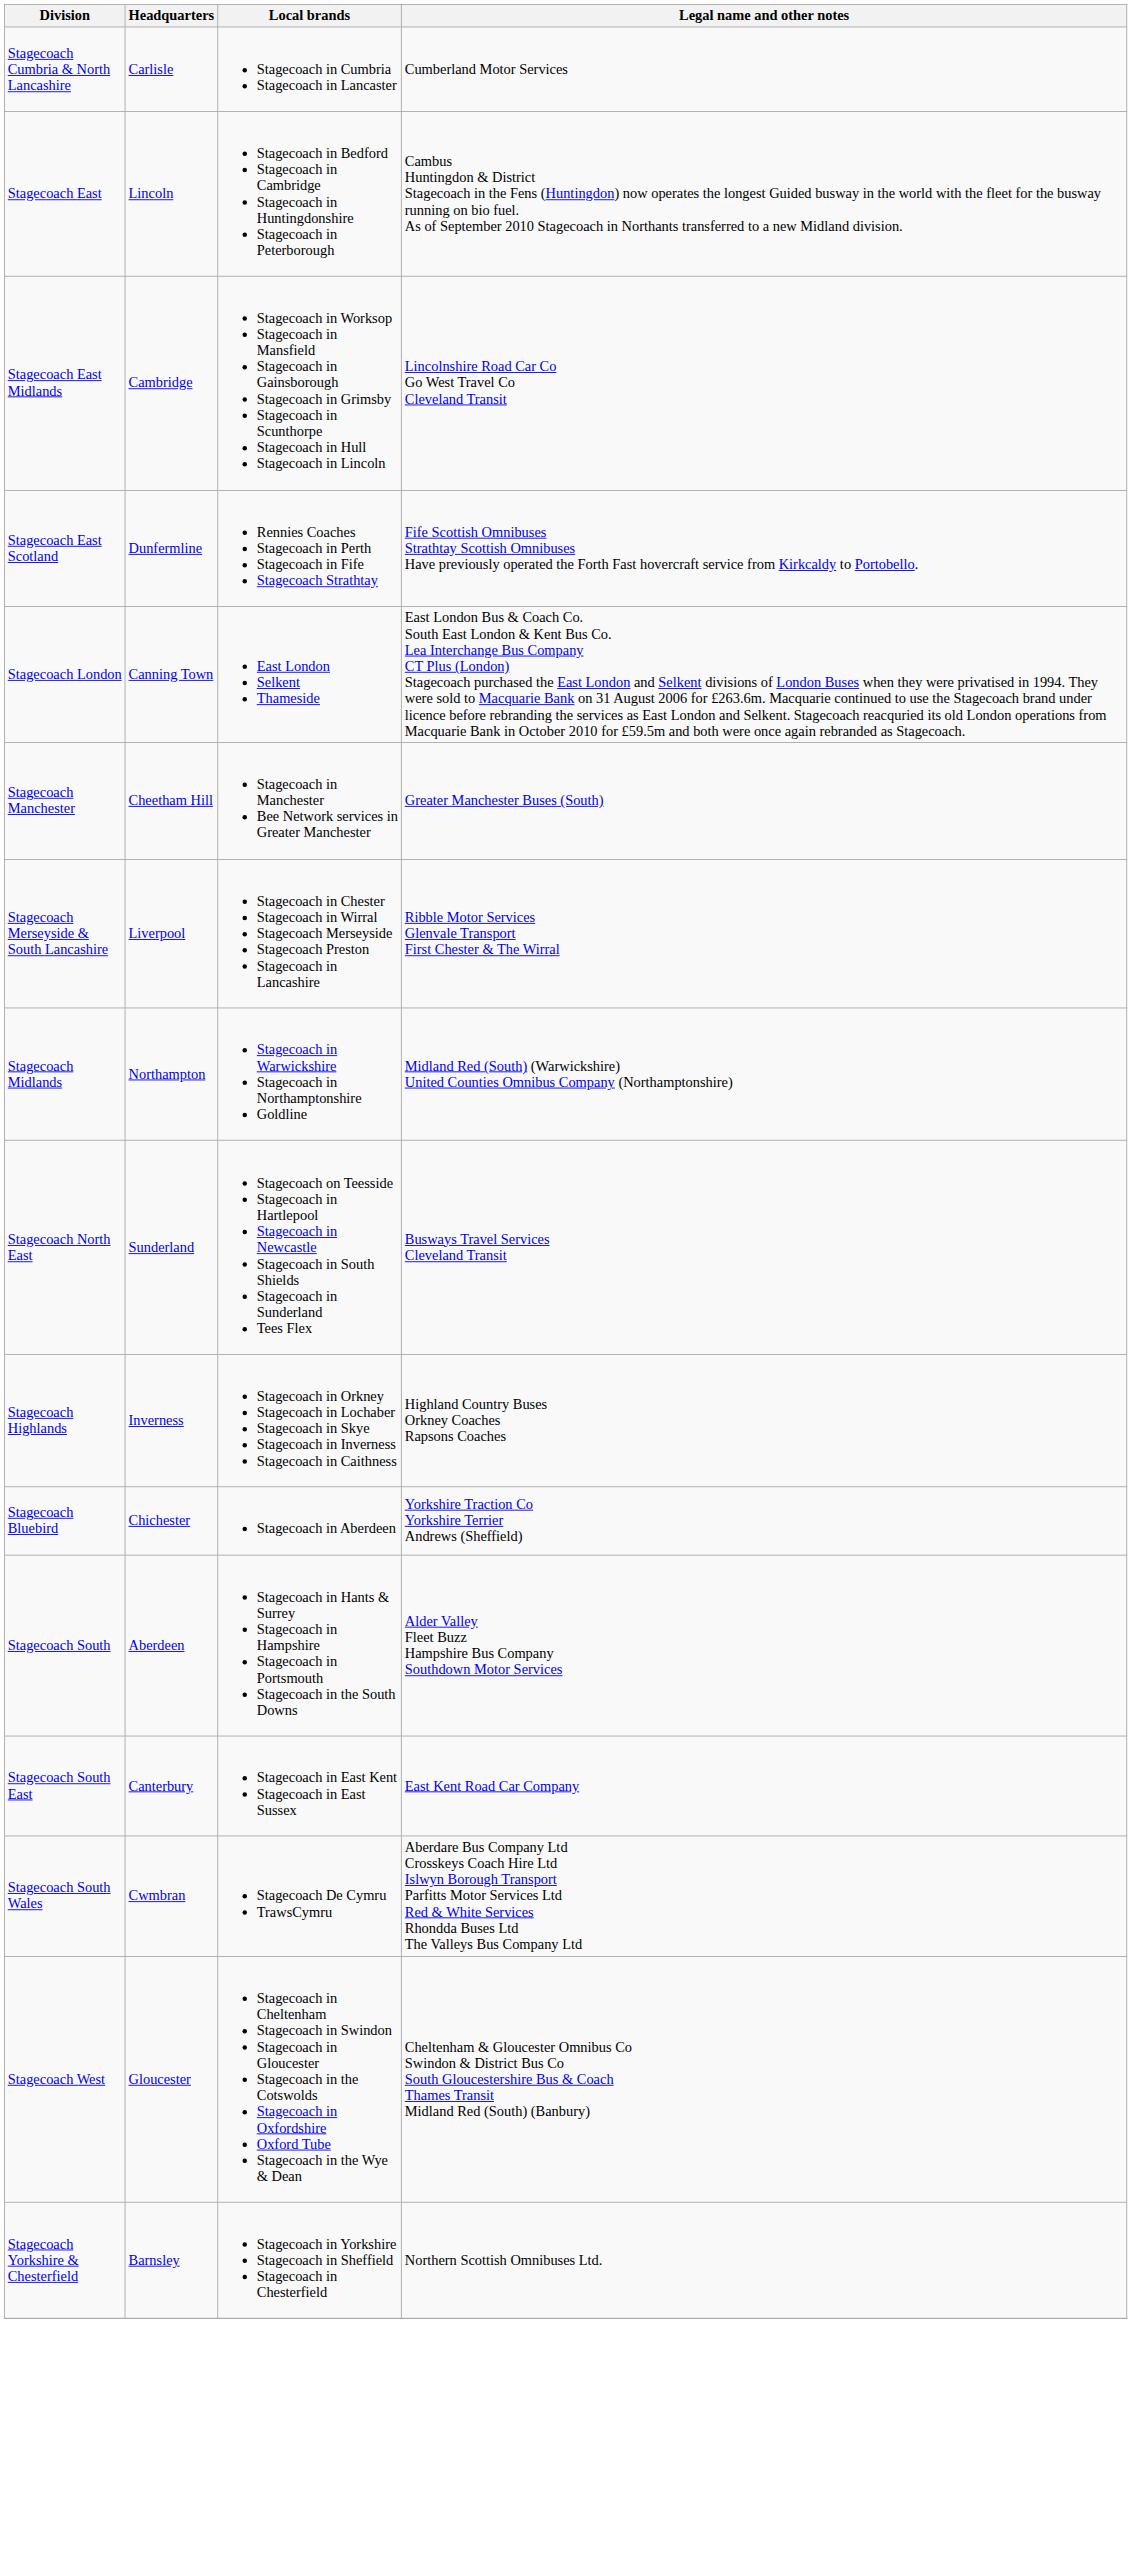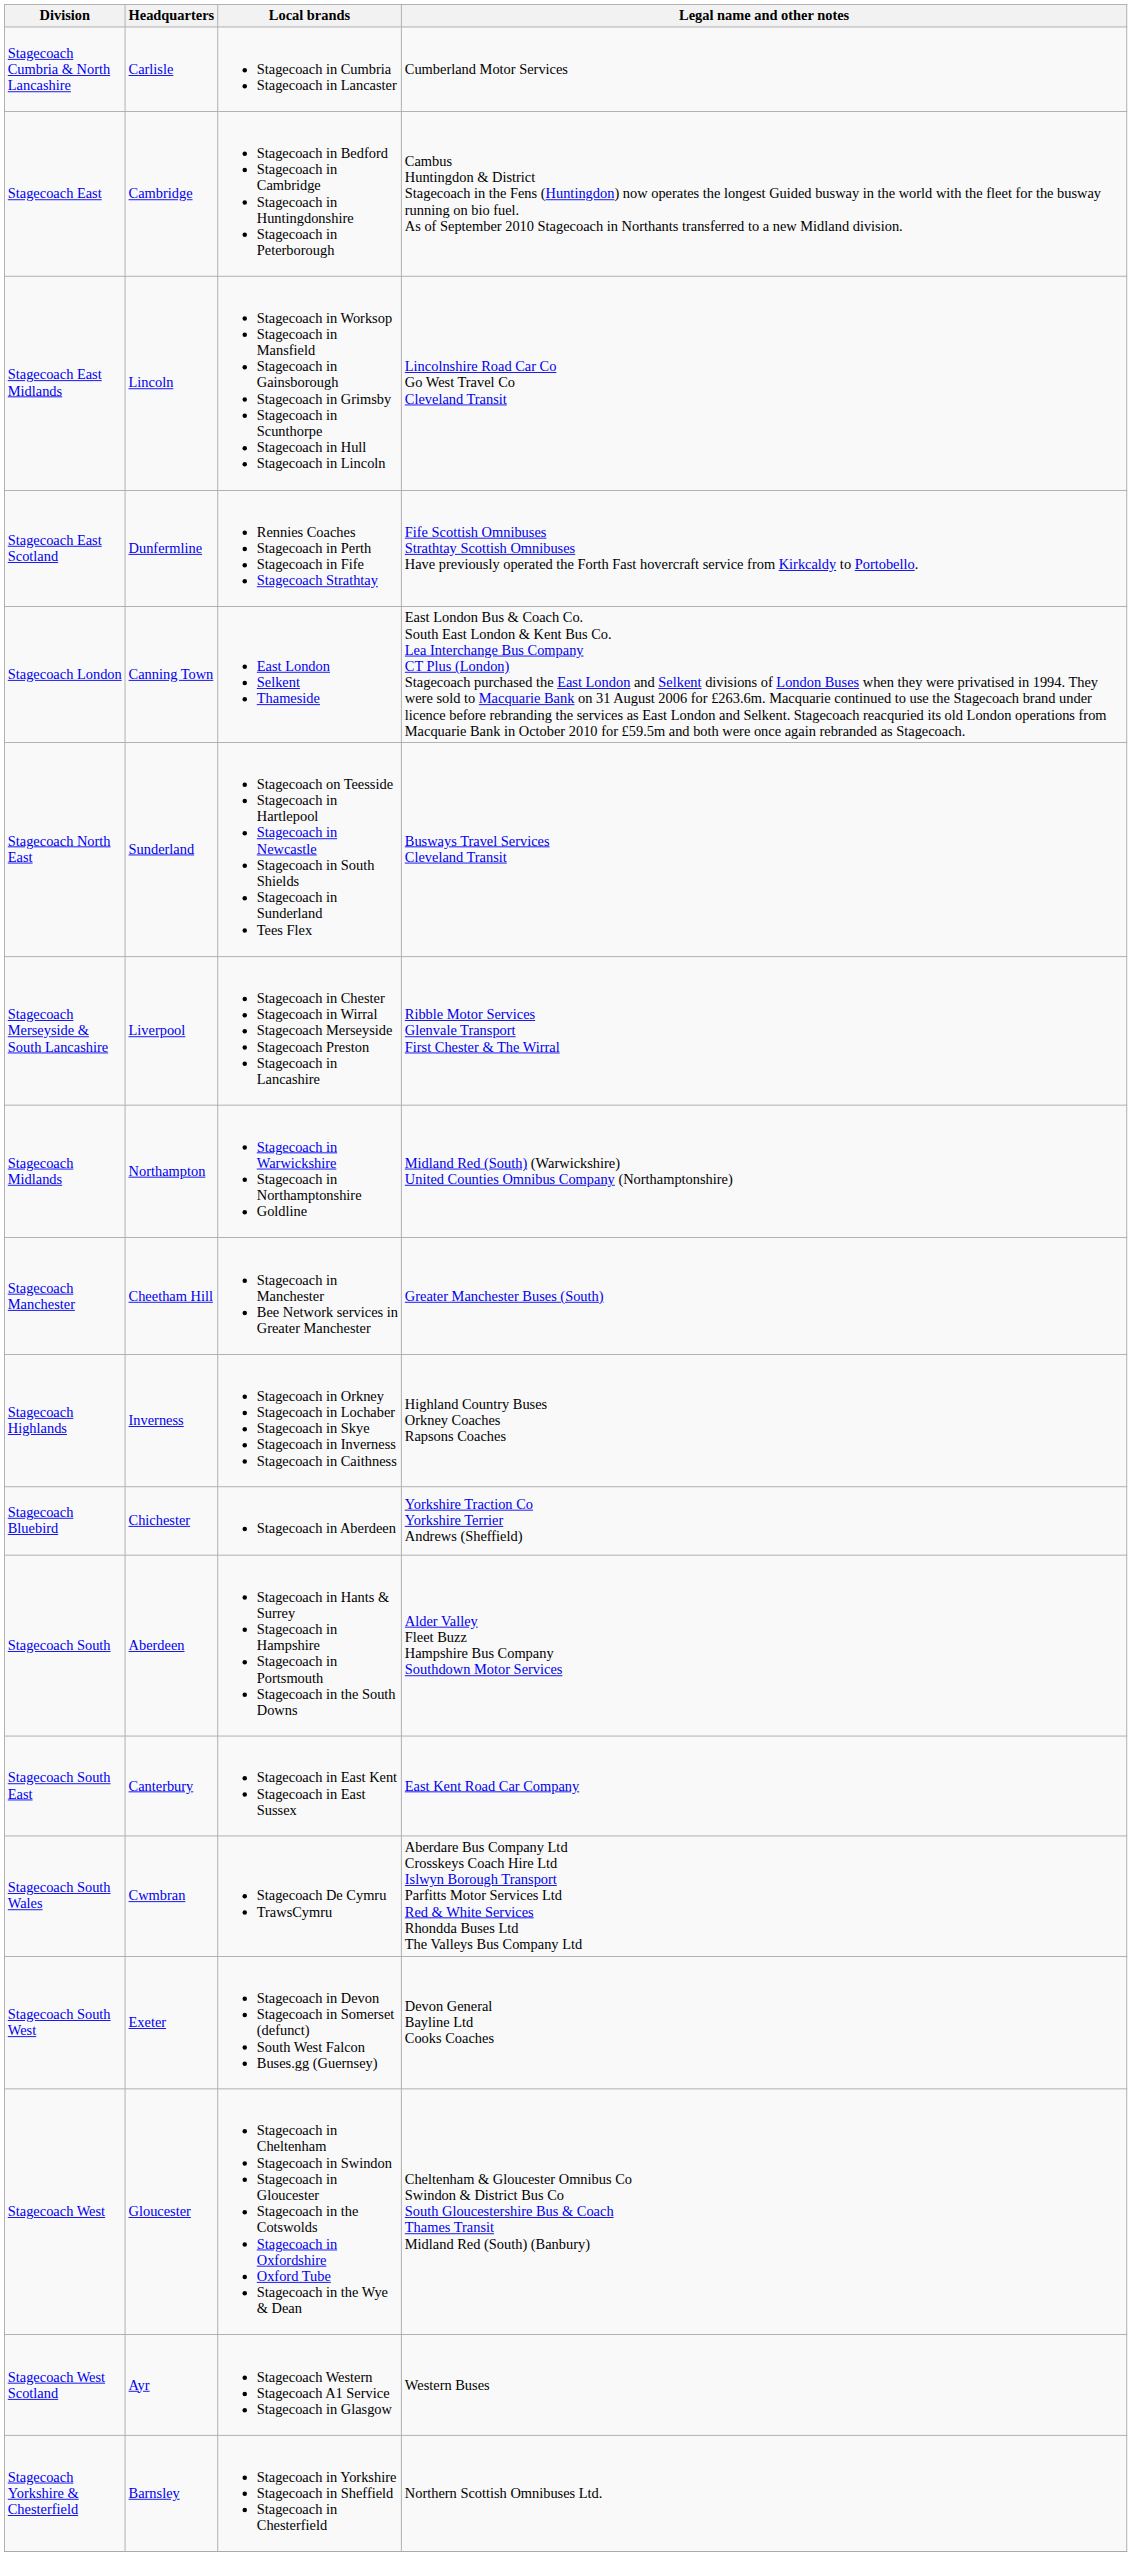Stagecoach East | Headquarters: Lincoln -> Cambridge
Stagecoach East Midlands | Headquarters: Cambridge -> Lincoln
rows swapped: Stagecoach Manchester <-> Stagecoach North East
+ row: Stagecoach South West | Exeter | Stagecoach in Devon Stagecoach in Somerset (defunct) South West Falcon Buses.gg (Guernsey) | Devon General Bayline Ltd Cooks Coaches
+ row: Stagecoach West Scotland | Ayr | Stagecoach Western Stagecoach A1 Service Stagecoach in Glasgow | Western Buses
